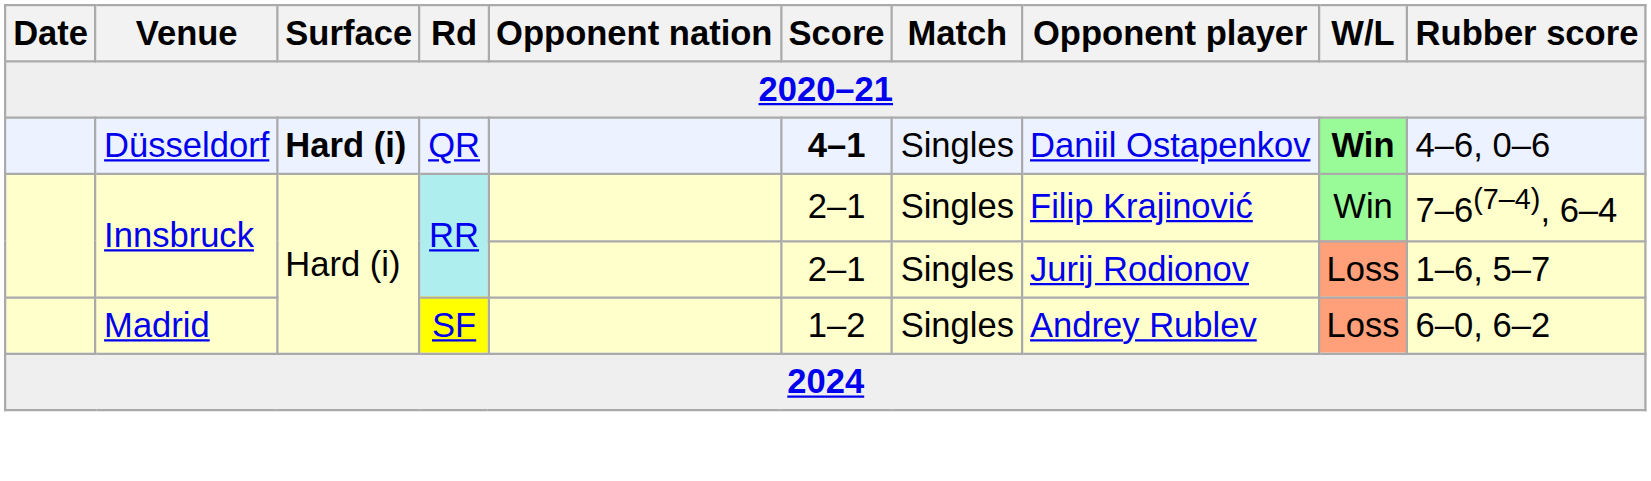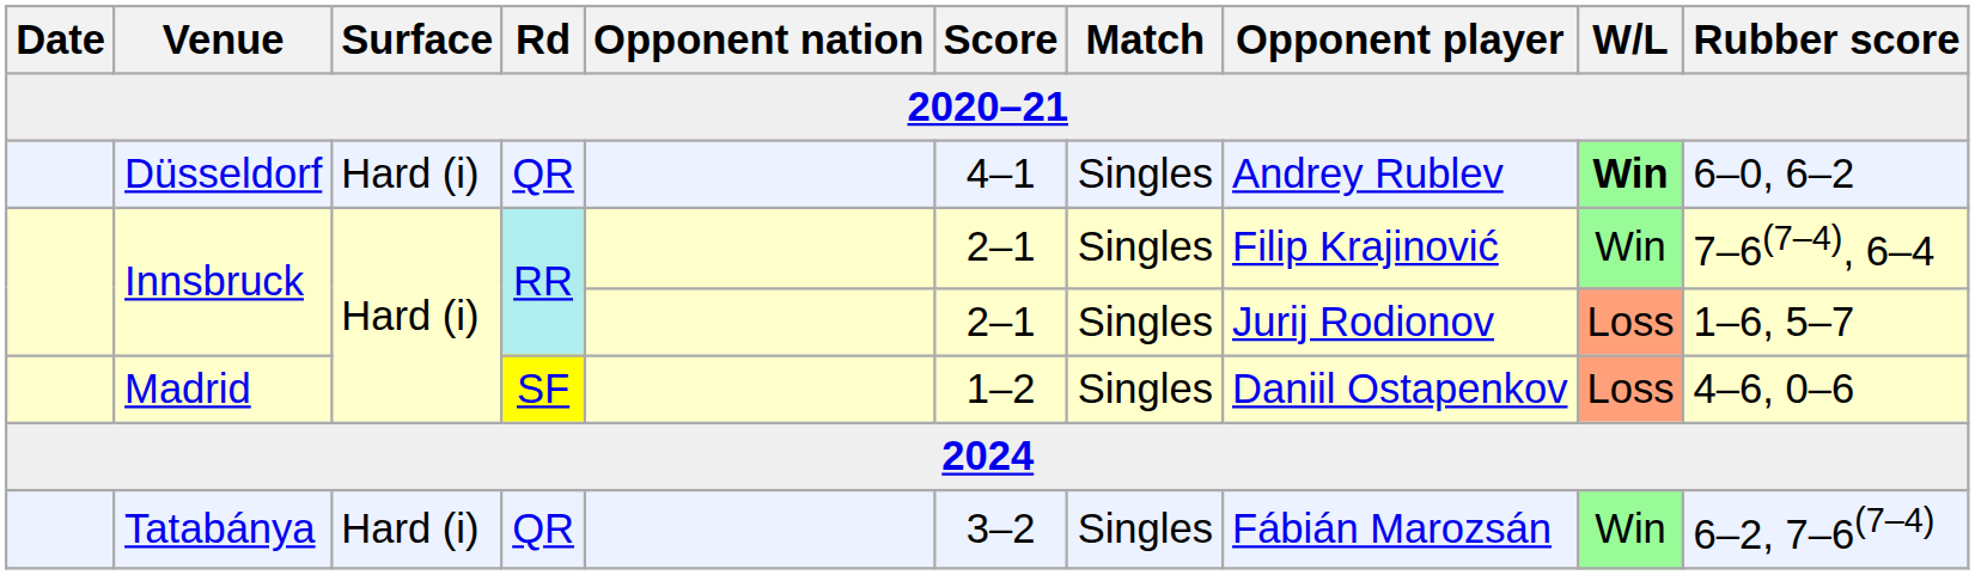Düsseldorf | Surface: bold -> normal
Düsseldorf | Score: bold -> normal
Düsseldorf | Opponent player: Daniil Ostapenkov -> Andrey Rublev
Düsseldorf | Rubber score: 4–6, 0–6 -> 6–0, 6–2
Madrid | Opponent player: Andrey Rublev -> Daniil Ostapenkov
Madrid | Rubber score: 6–0, 6–2 -> 4–6, 0–6
+ row: Tatabánya | Hard (i) | QR | 3–2 | Singles | Fábián Marozsán | Win | 6–2, 7–6(7–4)
